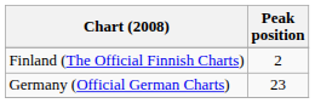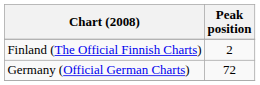Germany (Official German Charts) | Peak position: 23 -> 72
